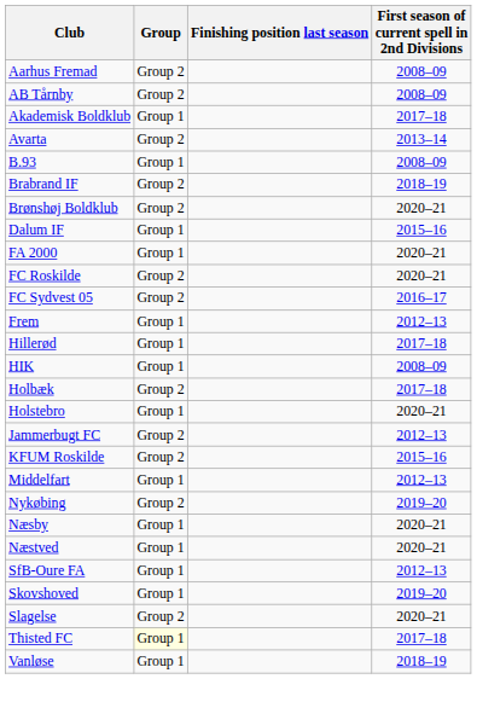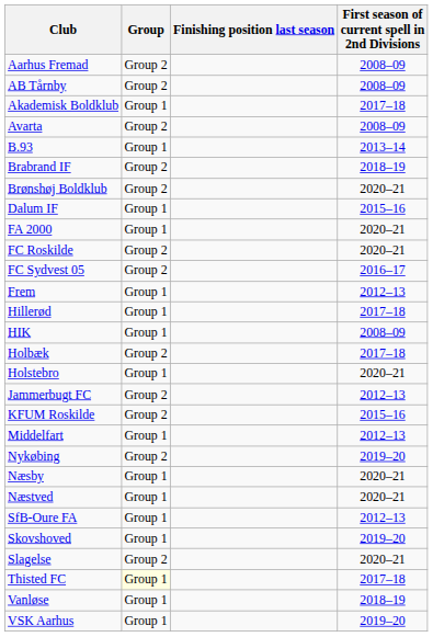Avarta | First season of current spell in 2nd Divisions: 2013–14 -> 2008–09
B.93 | First season of current spell in 2nd Divisions: 2008–09 -> 2013–14
+ row: VSK Aarhus | Group 1 | 2019–20
